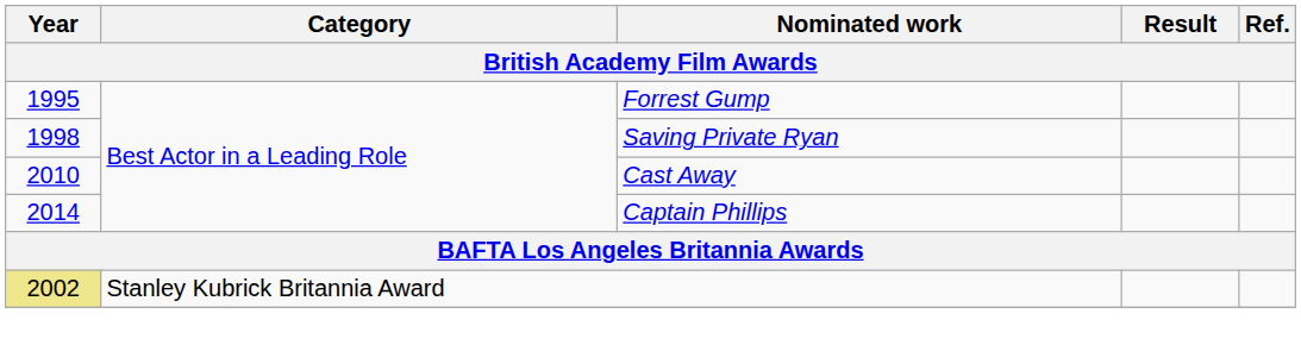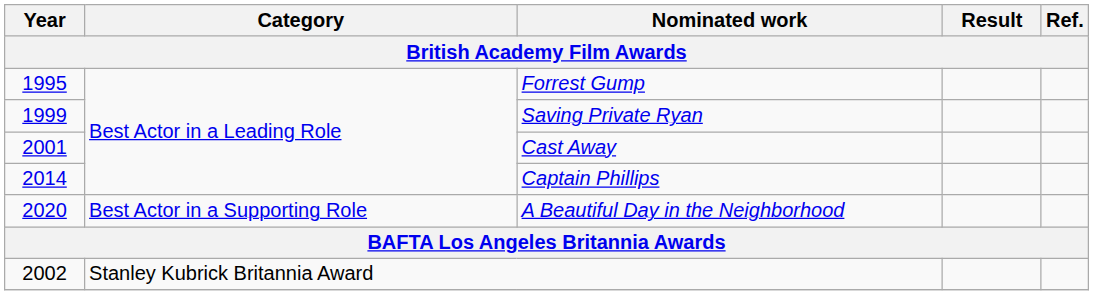Saving Private Ryan | Year: 1998 -> 1999
Cast Away | Year: 2010 -> 2001
+ row: 2020 | Best Actor in a Supporting Role | A Beautiful Day in the Neighborhood
Stanley Kubrick Britannia Award | Year: khaki background -> no background
